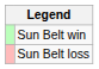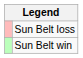rows swapped: Sun Belt win <-> Sun Belt loss
